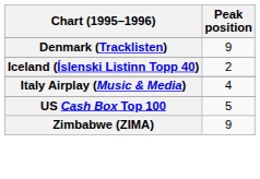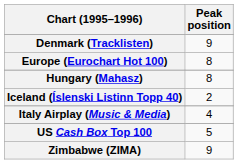+ row: Europe (Eurochart Hot 100) | 8
+ row: Hungary (Mahasz) | 8
